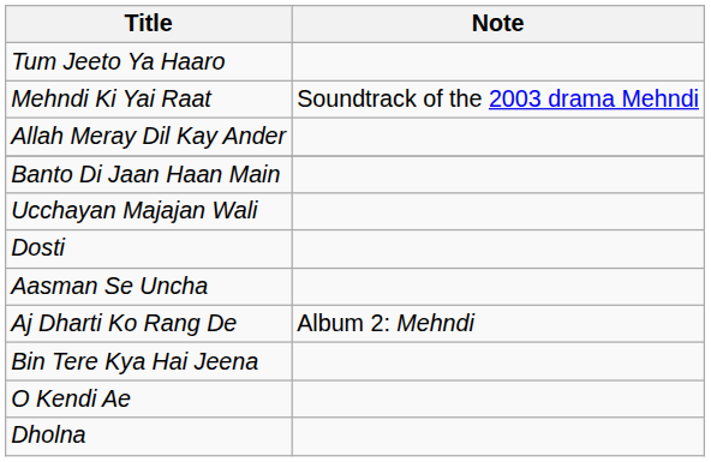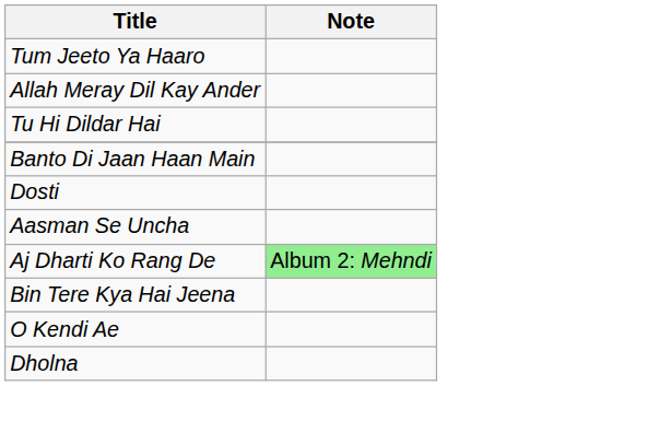- row: Mehndi Ki Yai Raat | Soundtrack of the 2003 drama Mehndi
+ row: Tu Hi Dildar Hai
- row: Ucchayan Majajan Wali
Aj Dharti Ko Rang De | Note: no background -> lightgreen background
